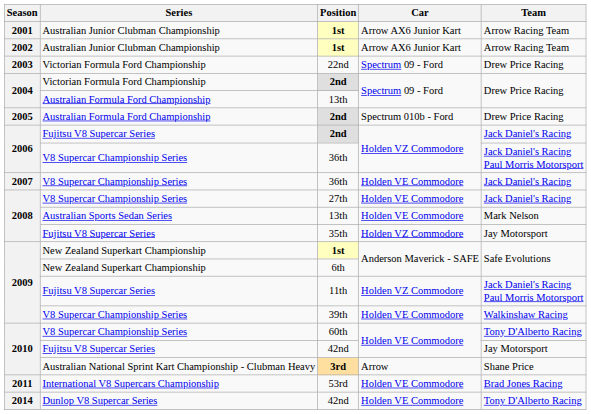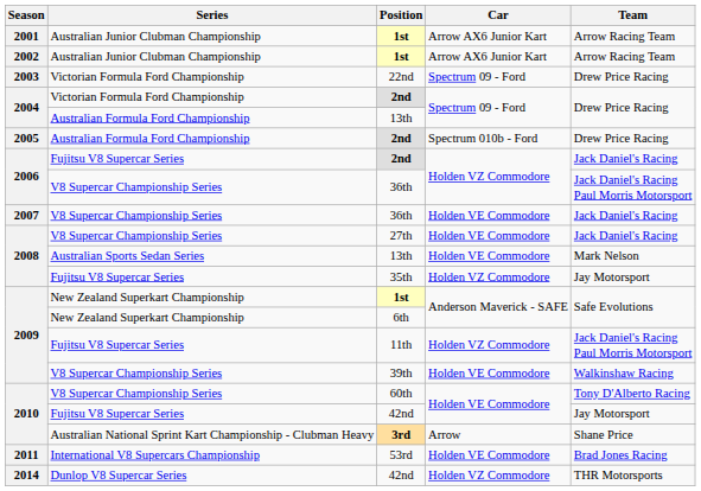2014 / 42nd | Car: Holden VE Commodore -> Holden VZ Commodore
2014 / 42nd | Team: Tony D'Alberto Racing -> THR Motorsports
